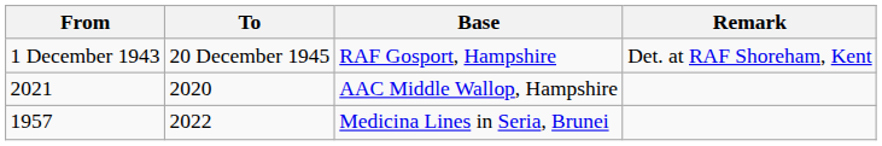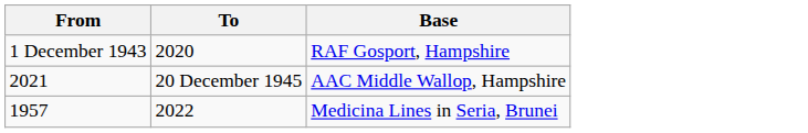- column: Remark | Det. at RAF Shoreham, Kent
RAF Gosport, Hampshire | To: 20 December 1945 -> 2020
AAC Middle Wallop, Hampshire | To: 2020 -> 20 December 1945
